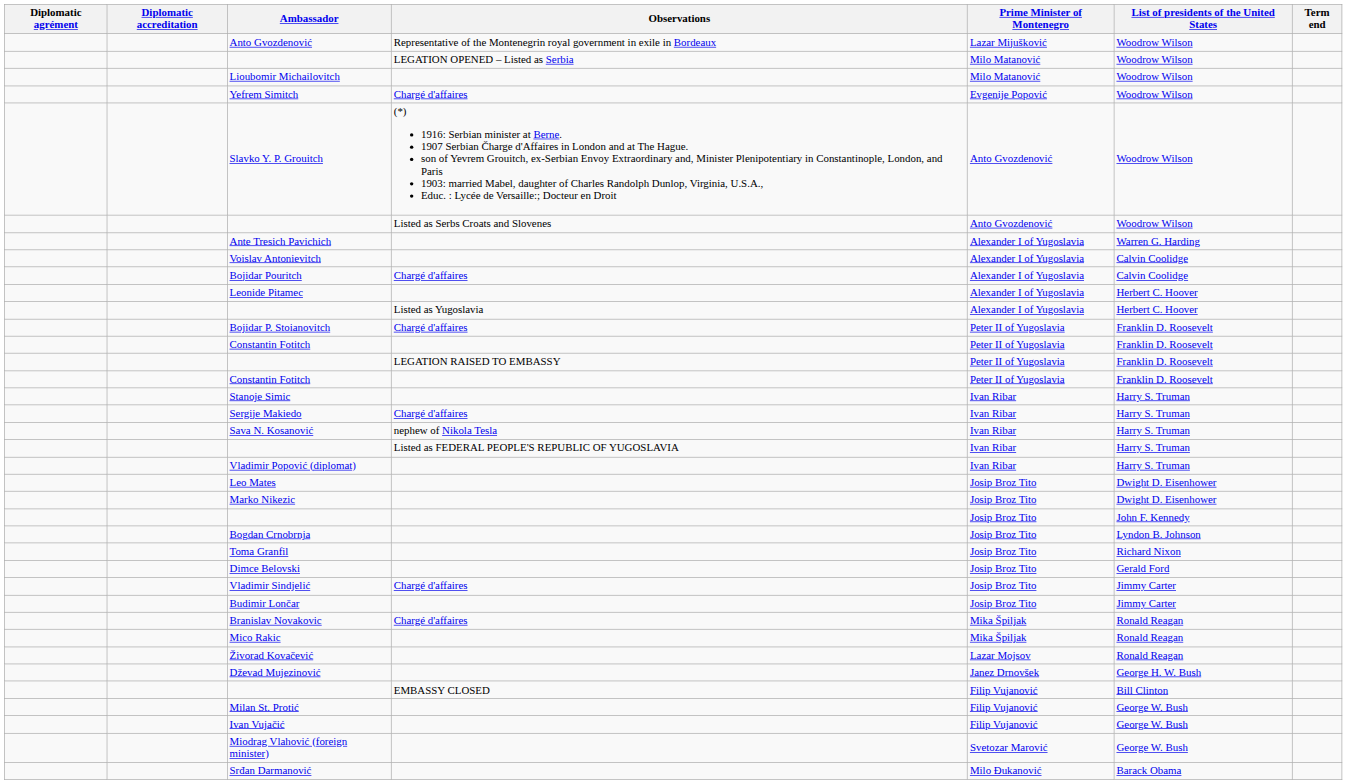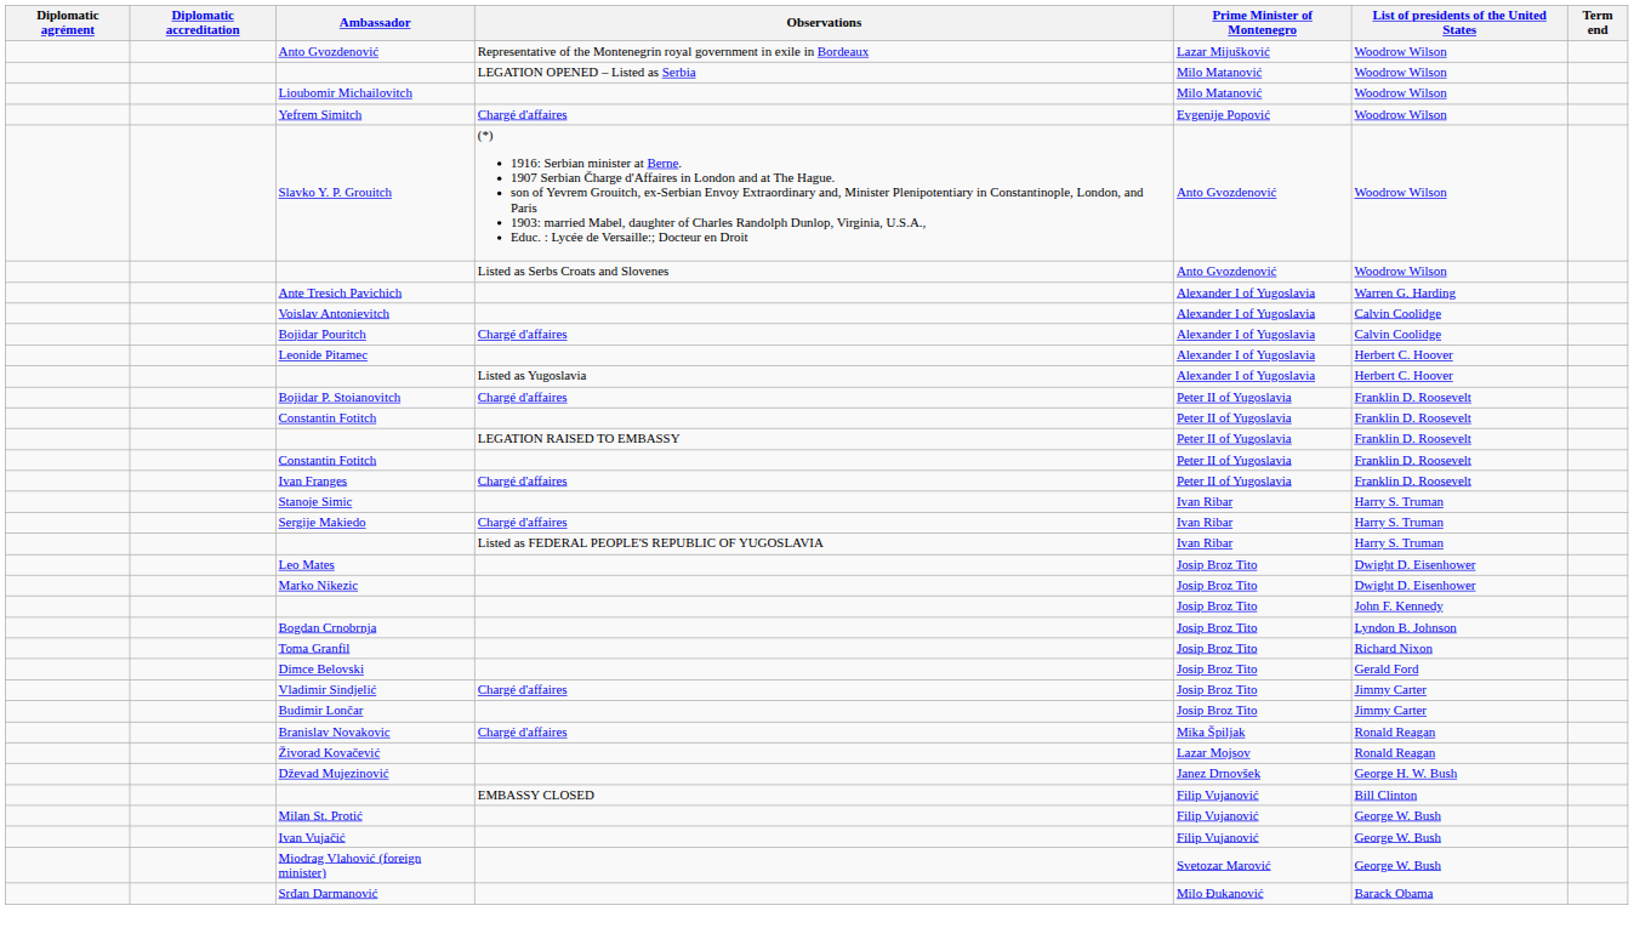+ row: Ivan Franges | Chargé d'affaires | Peter II of Yugoslavia | Franklin D. Roosevelt
- row: Sava N. Kosanović | nephew of Nikola Tesla | Ivan Ribar | Harry S. Truman
- row: Vladimir Popović (diplomat) | Ivan Ribar | Harry S. Truman
- row: Mico Rakic | Mika Špiljak | Ronald Reagan
